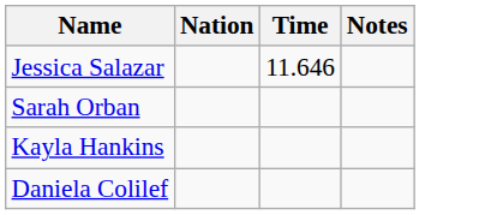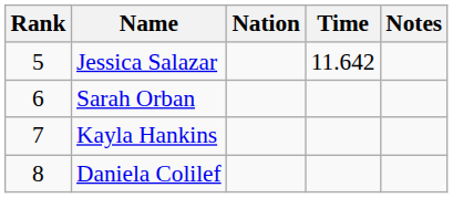+ column: Rank | 5 | 6 | 7 | 8
Jessica Salazar | Time: 11.646 -> 11.642
